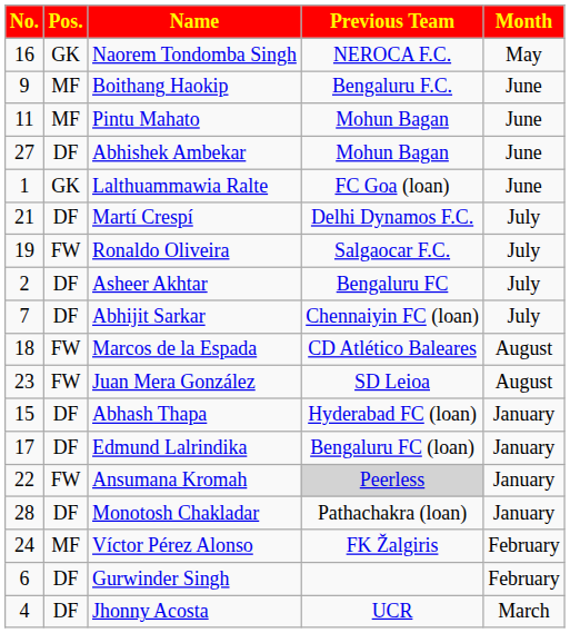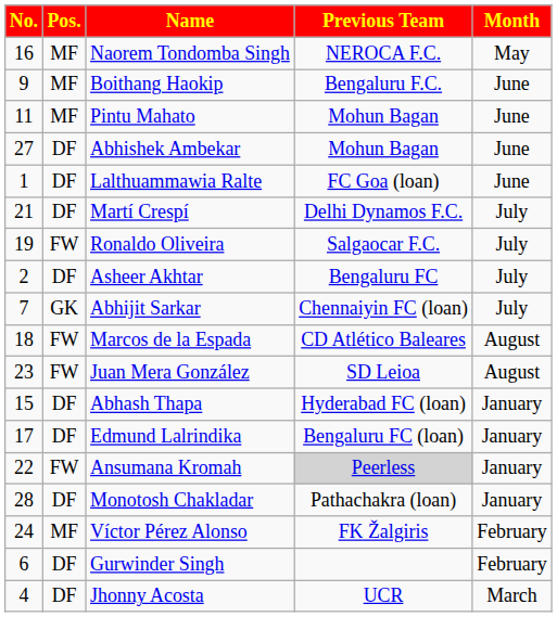Naorem Tondomba Singh | Pos.: GK -> MF
Lalthuammawia Ralte | Pos.: GK -> DF
Abhijit Sarkar | Pos.: DF -> GK
